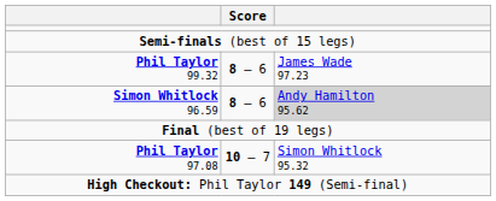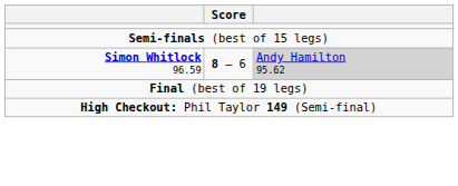- row: Phil Taylor 99.32 | 8 – 6 | James Wade 97.23
- row: Phil Taylor 97.08 | 10 – 7 | Simon Whitlock 95.32
